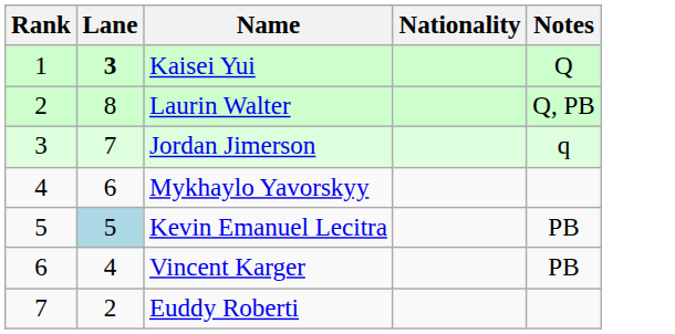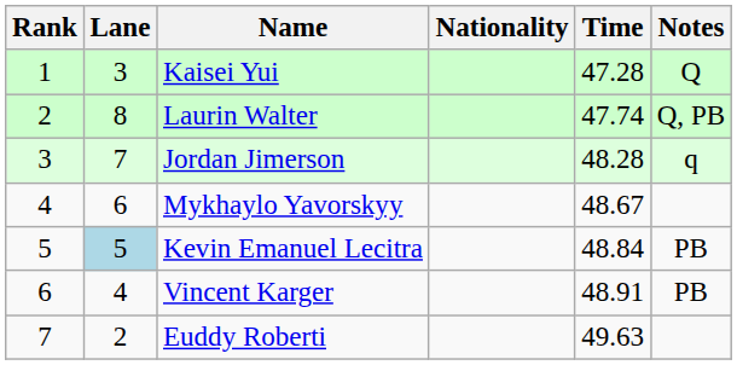+ column: Time | 47.28 | 47.74 | 48.28 | 48.67 | 48.84 | 48.91 | 49.63
Kaisei Yui | Lane: bold -> normal
